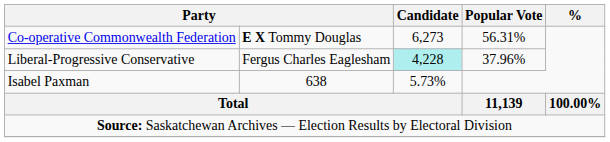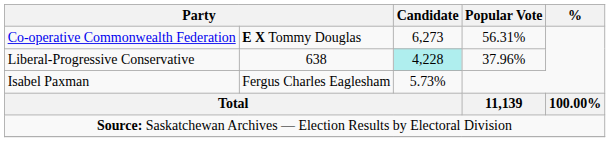Liberal-Progressive Conservative | column 2: Fergus Charles Eaglesham -> 638
Isabel Paxman | column 2: 638 -> Fergus Charles Eaglesham
